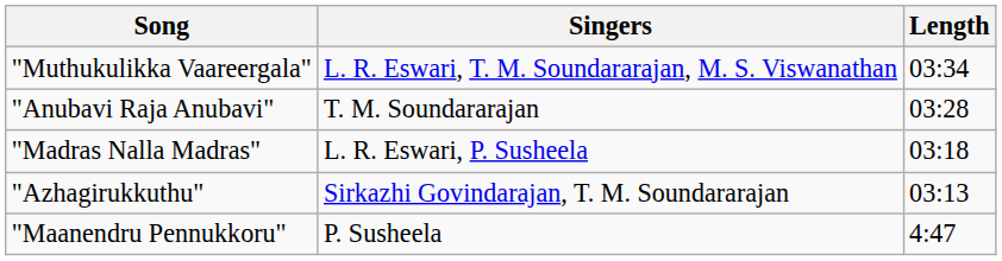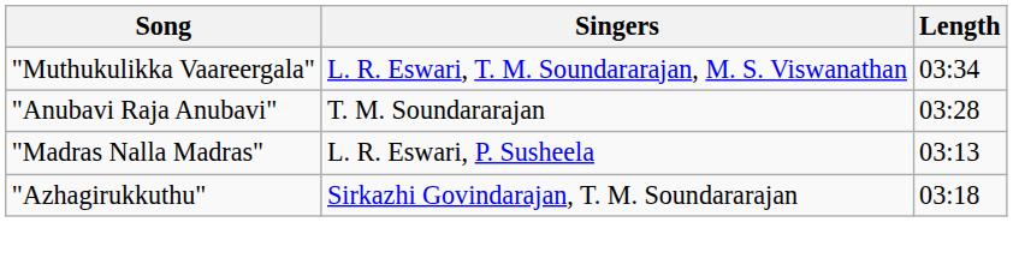"Madras Nalla Madras" | Length: 03:18 -> 03:13
"Azhagirukkuthu" | Length: 03:13 -> 03:18
- row: "Maanendru Pennukkoru" | P. Susheela | 4:47
